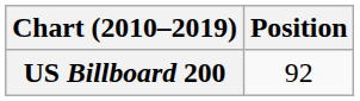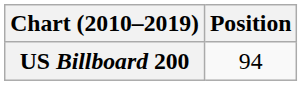US Billboard 200 | Position: 92 -> 94
